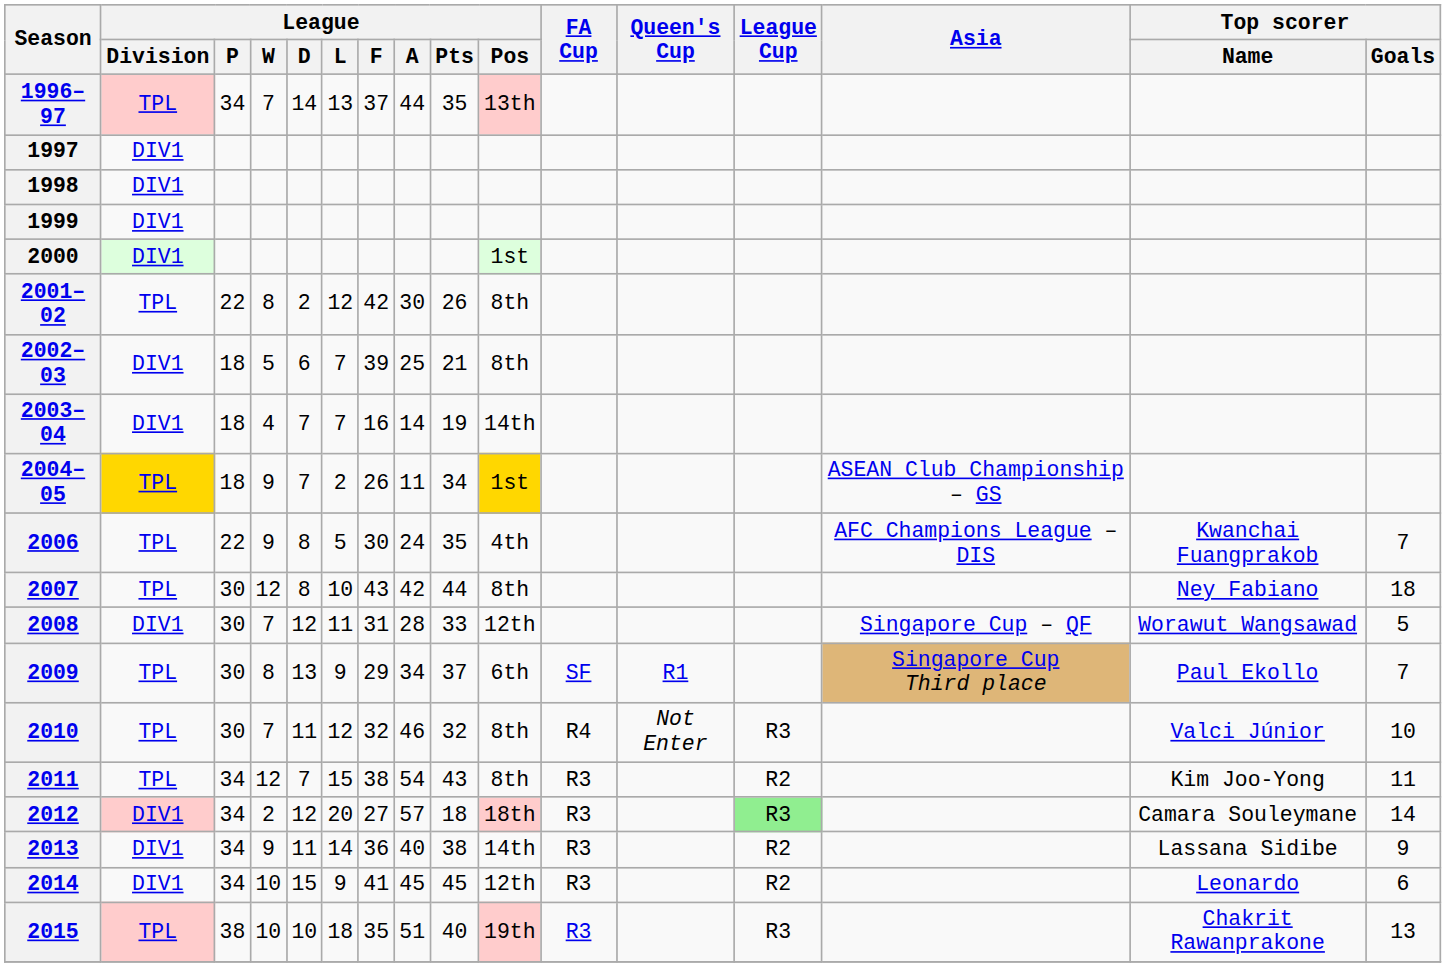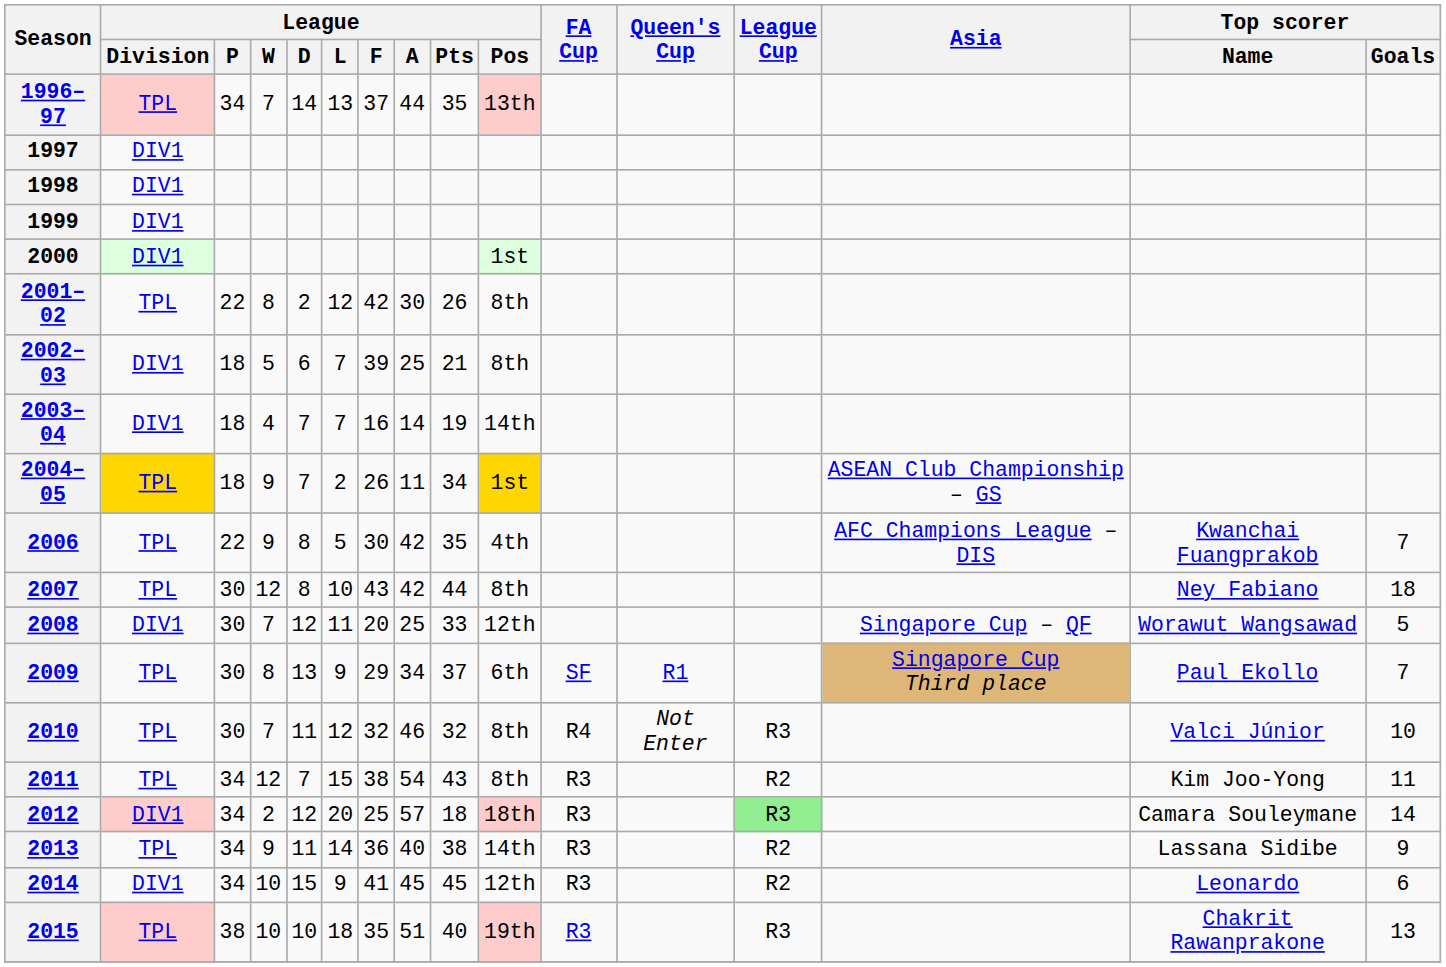2006 | League / A: 24 -> 42
2008 | League / F: 31 -> 20
2008 | League / A: 28 -> 25
2012 | League / F: 27 -> 25
2013 | League / Division: DIV1 -> TPL
